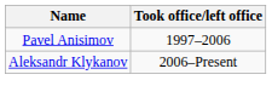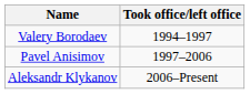+ row: Valery Borodaev | 1994–1997
